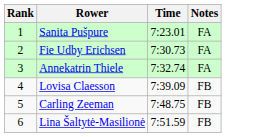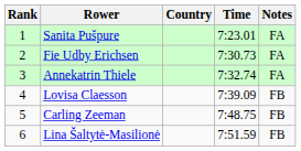+ column: Country
